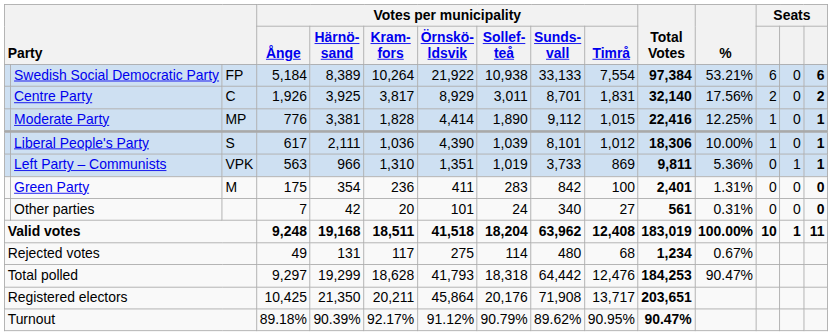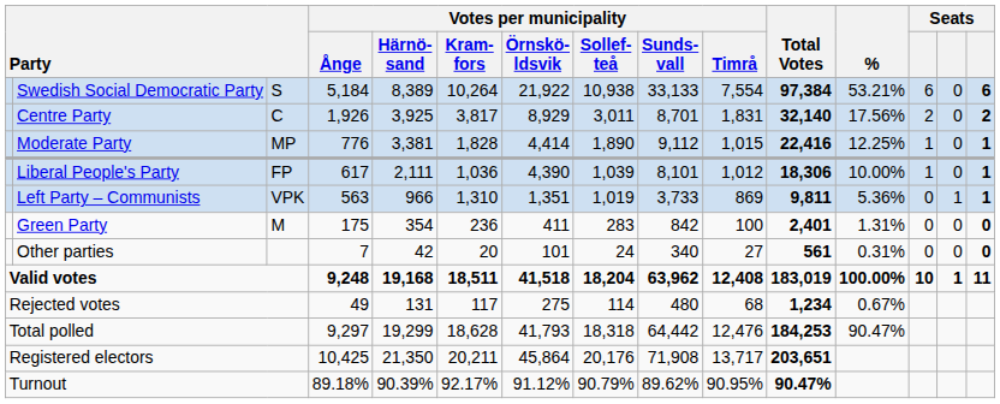Swedish Social Democratic Party | column 3: FP -> S
Liberal People's Party | column 3: S -> FP
